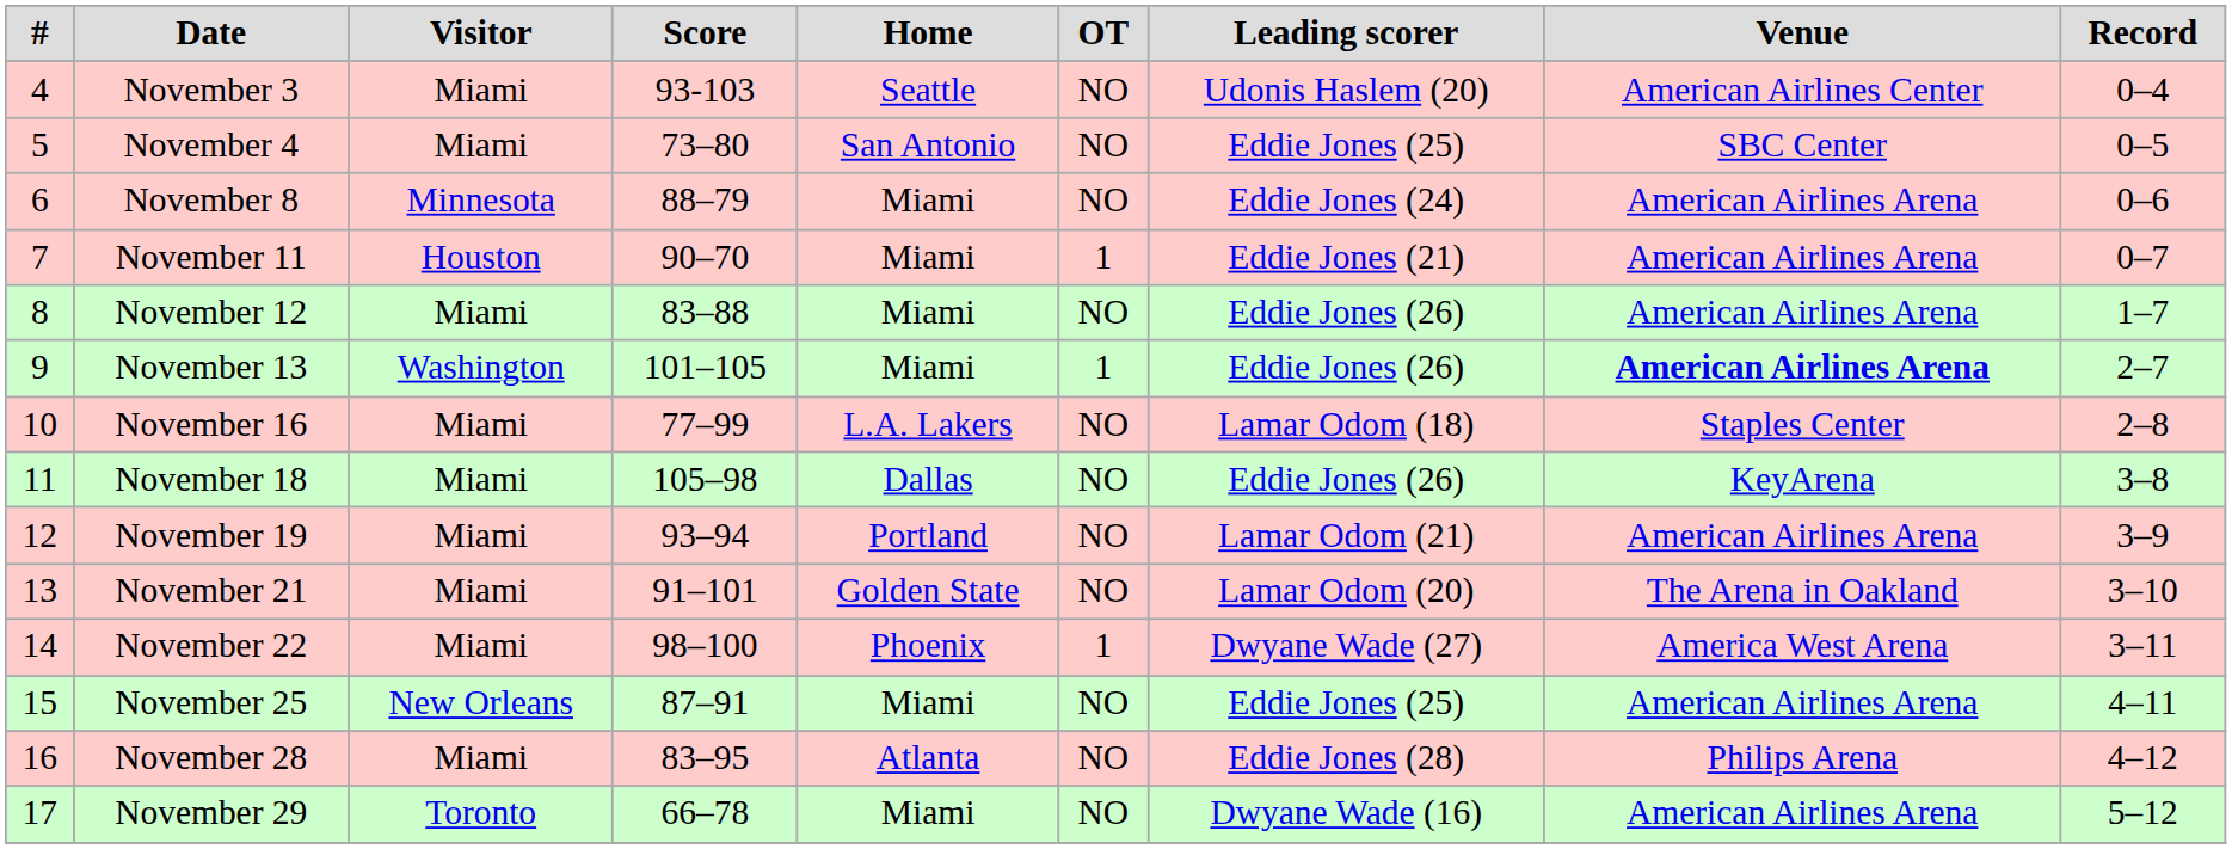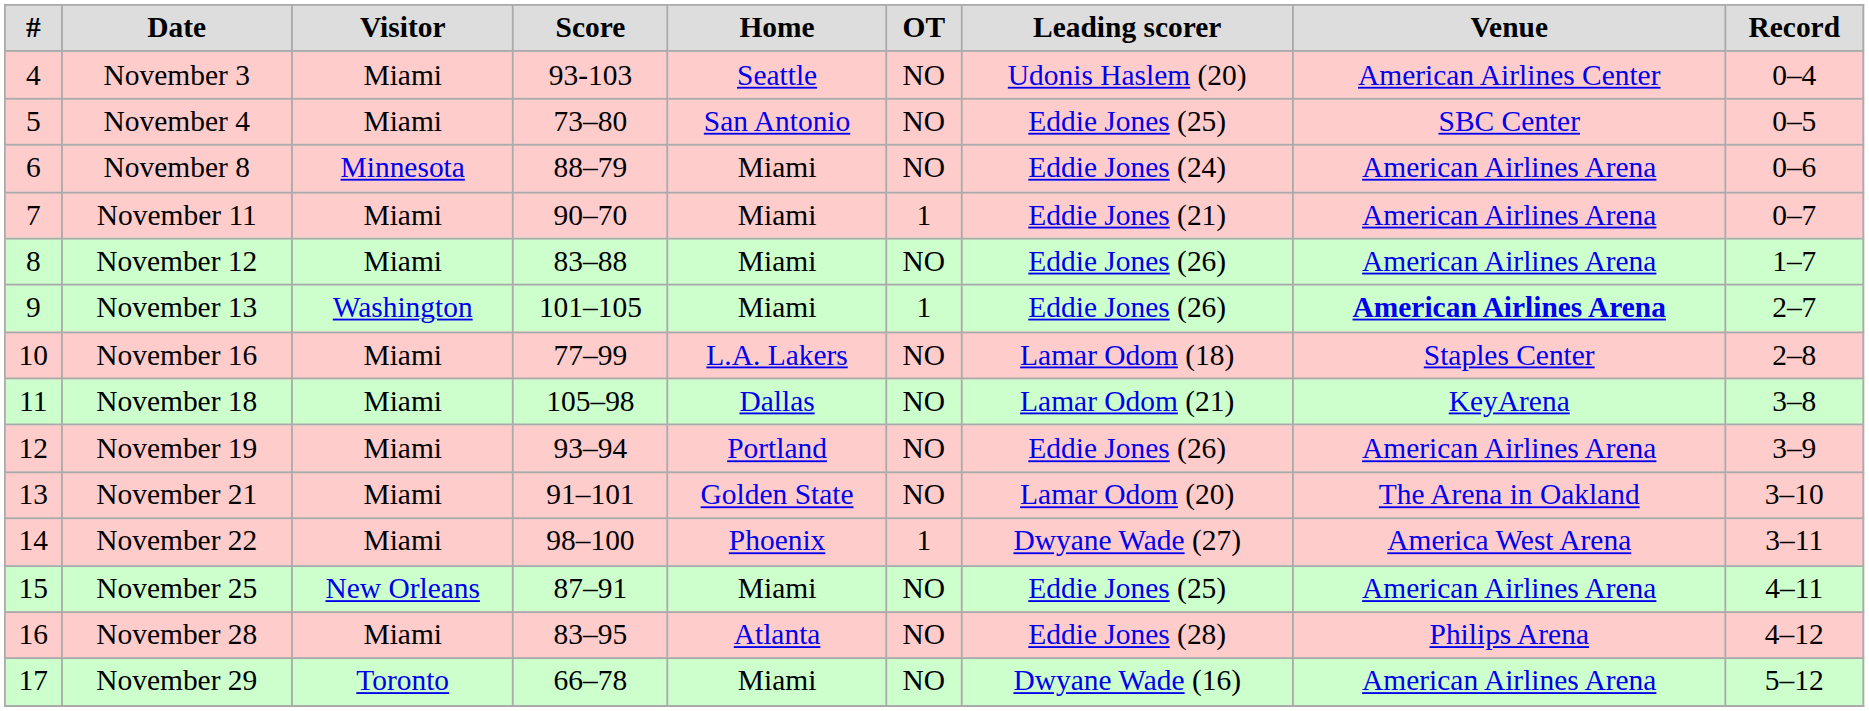November 11 | Visitor: Houston -> Miami
November 18 | Leading scorer: Eddie Jones (26) -> Lamar Odom (21)
November 19 | Leading scorer: Lamar Odom (21) -> Eddie Jones (26)
